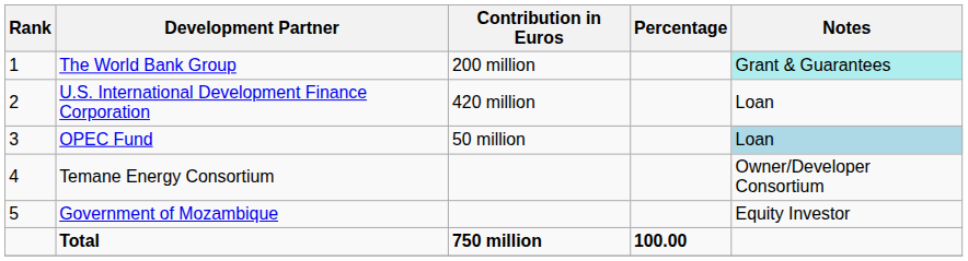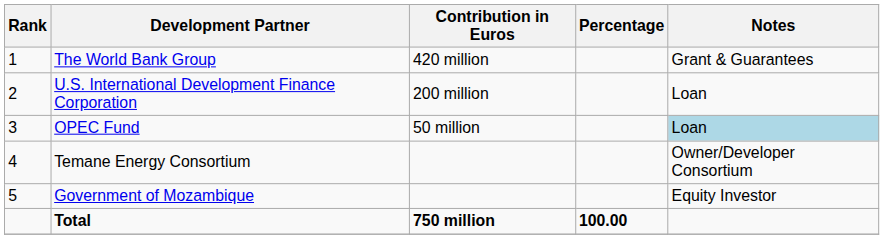The World Bank Group | Contribution in Euros: 200 million -> 420 million
The World Bank Group | Notes: paleturquoise background -> no background
U.S. International Development Finance Corporation | Contribution in Euros: 420 million -> 200 million
